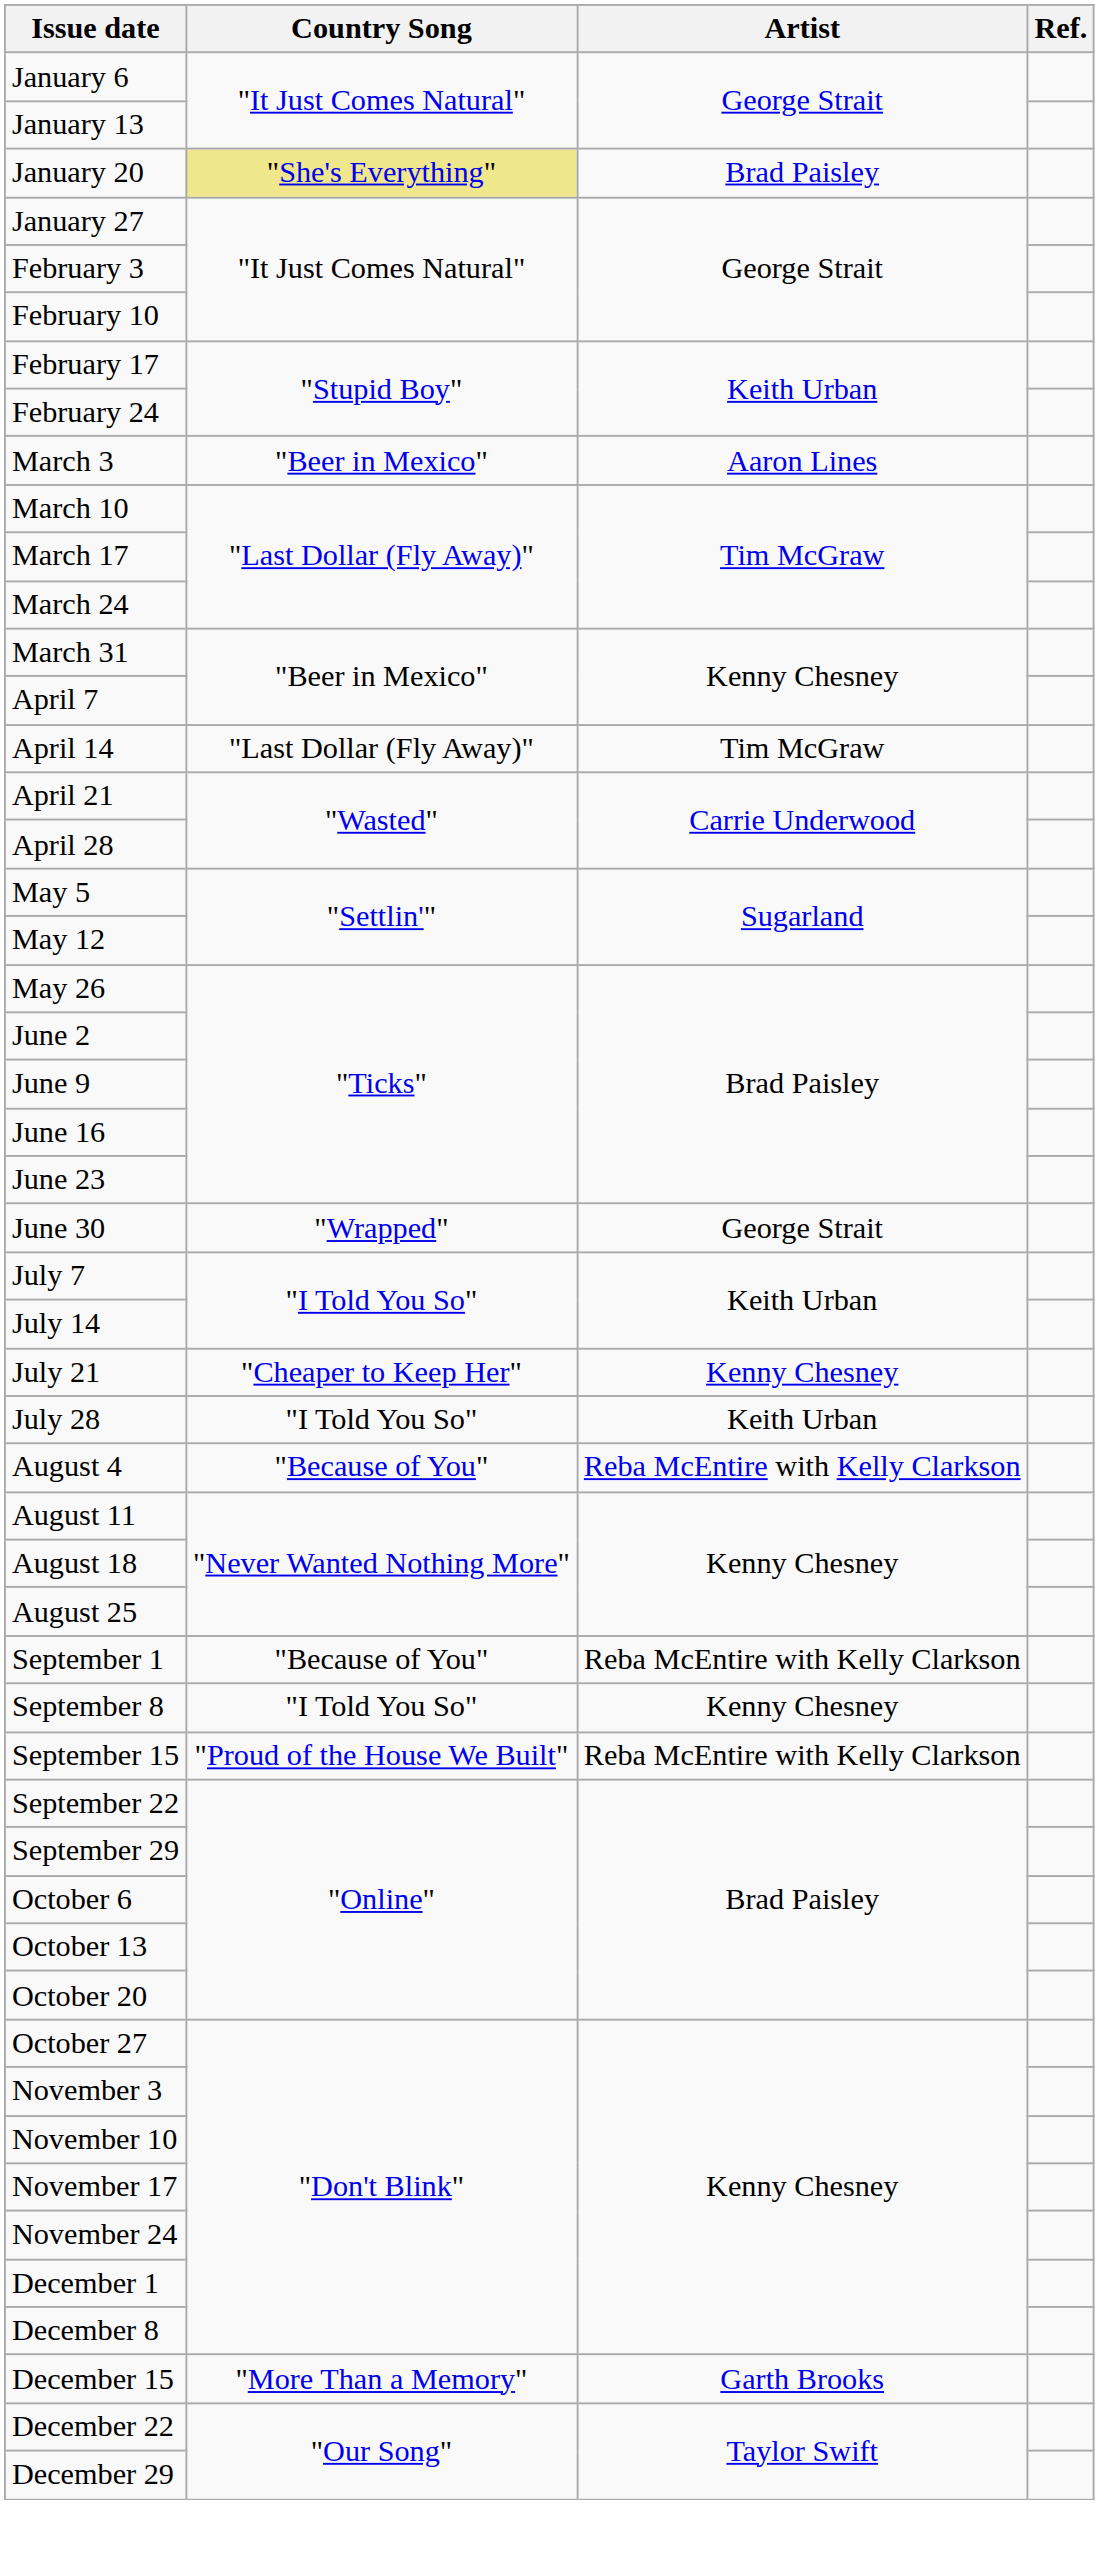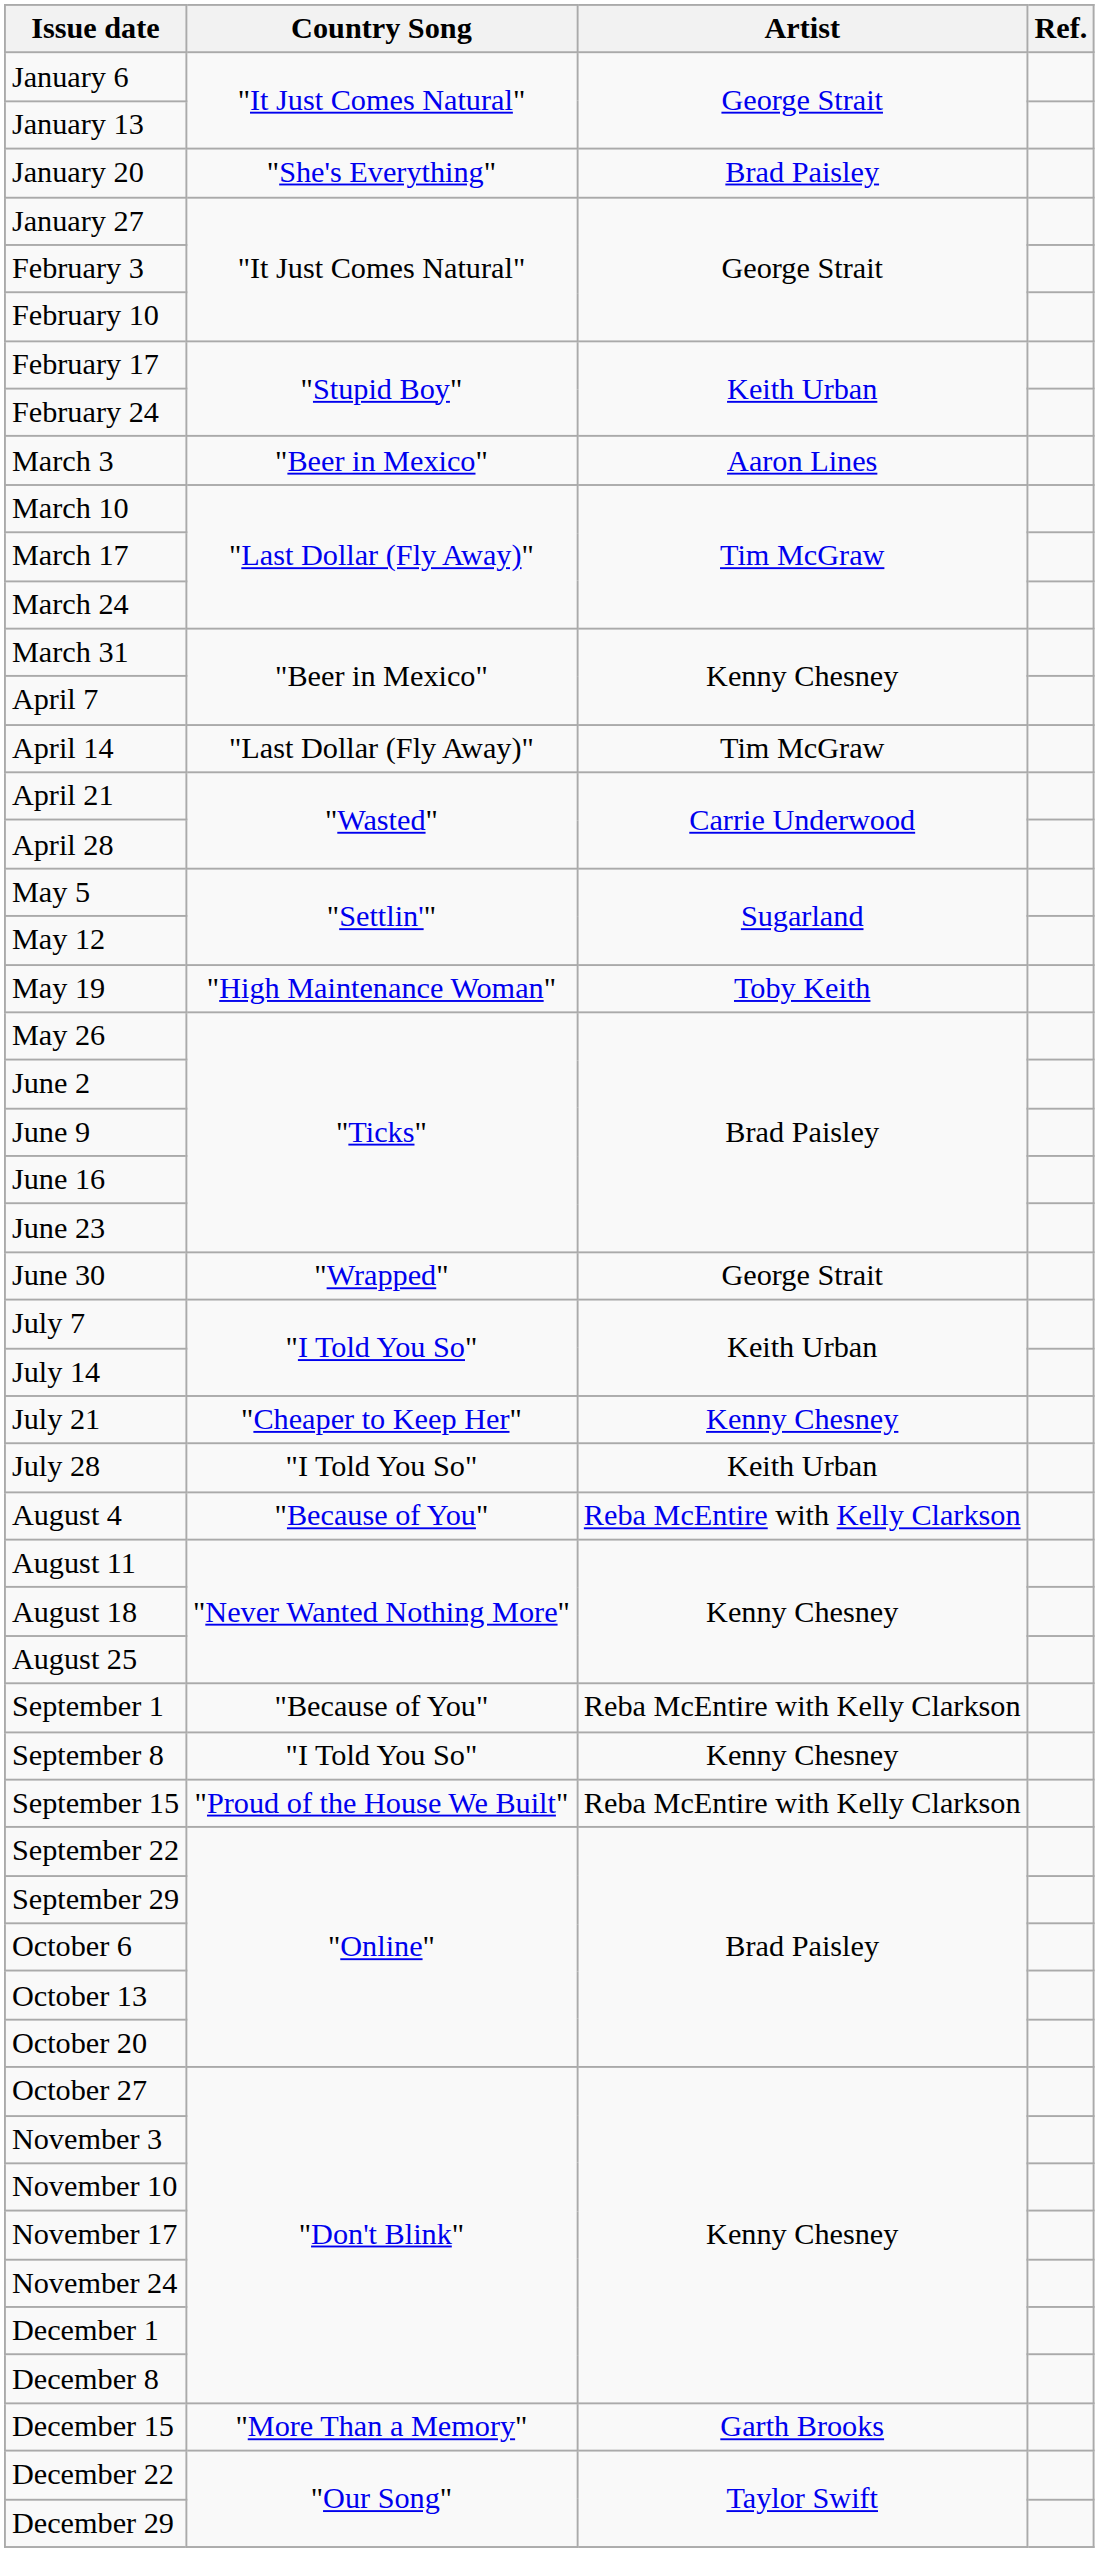January 20 | Country Song: khaki background -> no background
+ row: May 19 | "High Maintenance Woman" | Toby Keith
